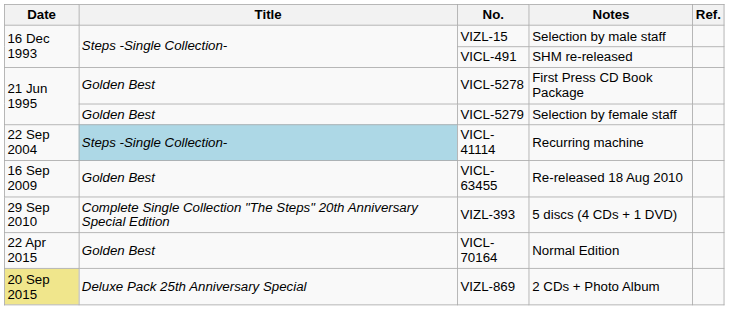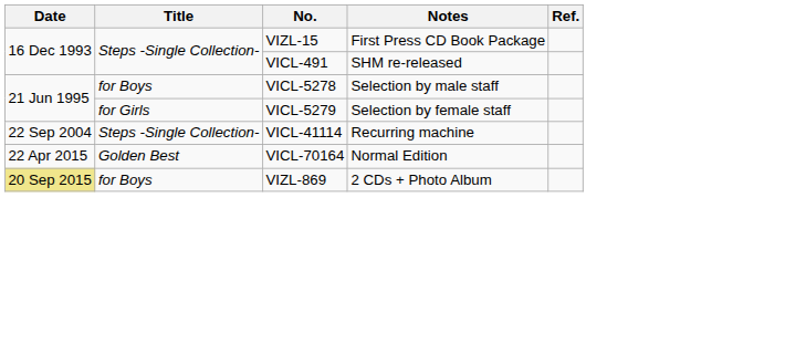VIZL-15 | Notes: Selection by male staff -> First Press CD Book Package
VICL-5278 | Title: Golden Best -> for Boys
VICL-5278 | Notes: First Press CD Book Package -> Selection by male staff
VICL-5279 | Title: Golden Best -> for Girls
VICL-41114 | Title: lightblue background -> no background
- row: 16 Sep 2009 | Golden Best | VICL-63455 | Re-released 18 Aug 2010
- row: 29 Sep 2010 | Complete Single Collection "The Steps" 20th Anniversary Special Edition | VIZL-393 | 5 discs (4 CDs + 1 DVD)
VIZL-869 | Title: Deluxe Pack 25th Anniversary Special -> for Boys
